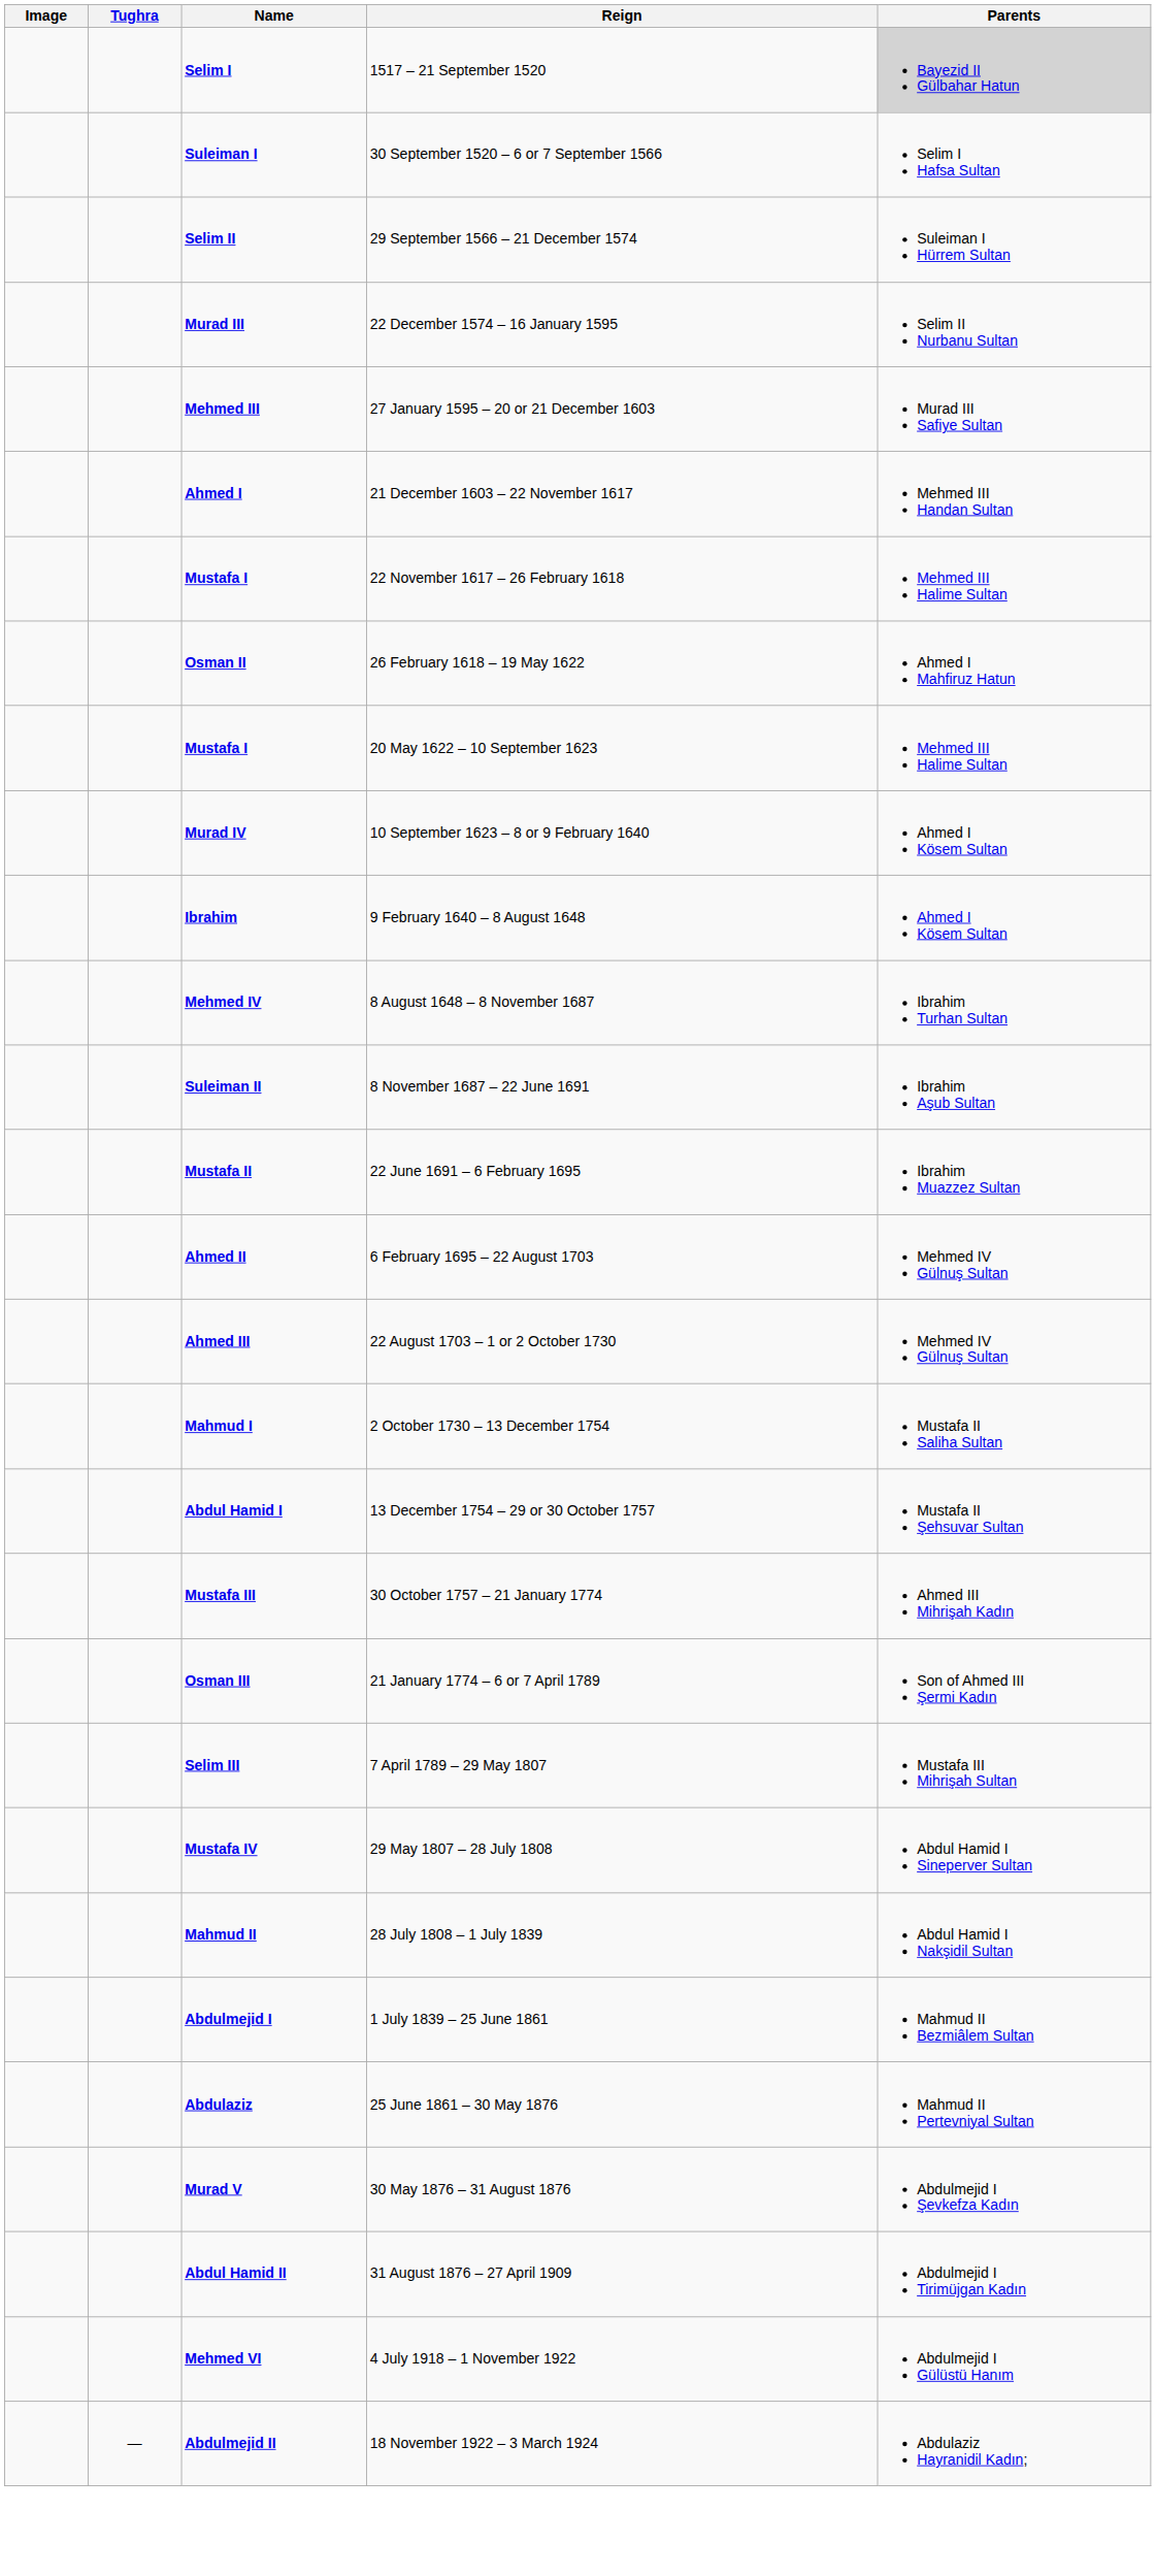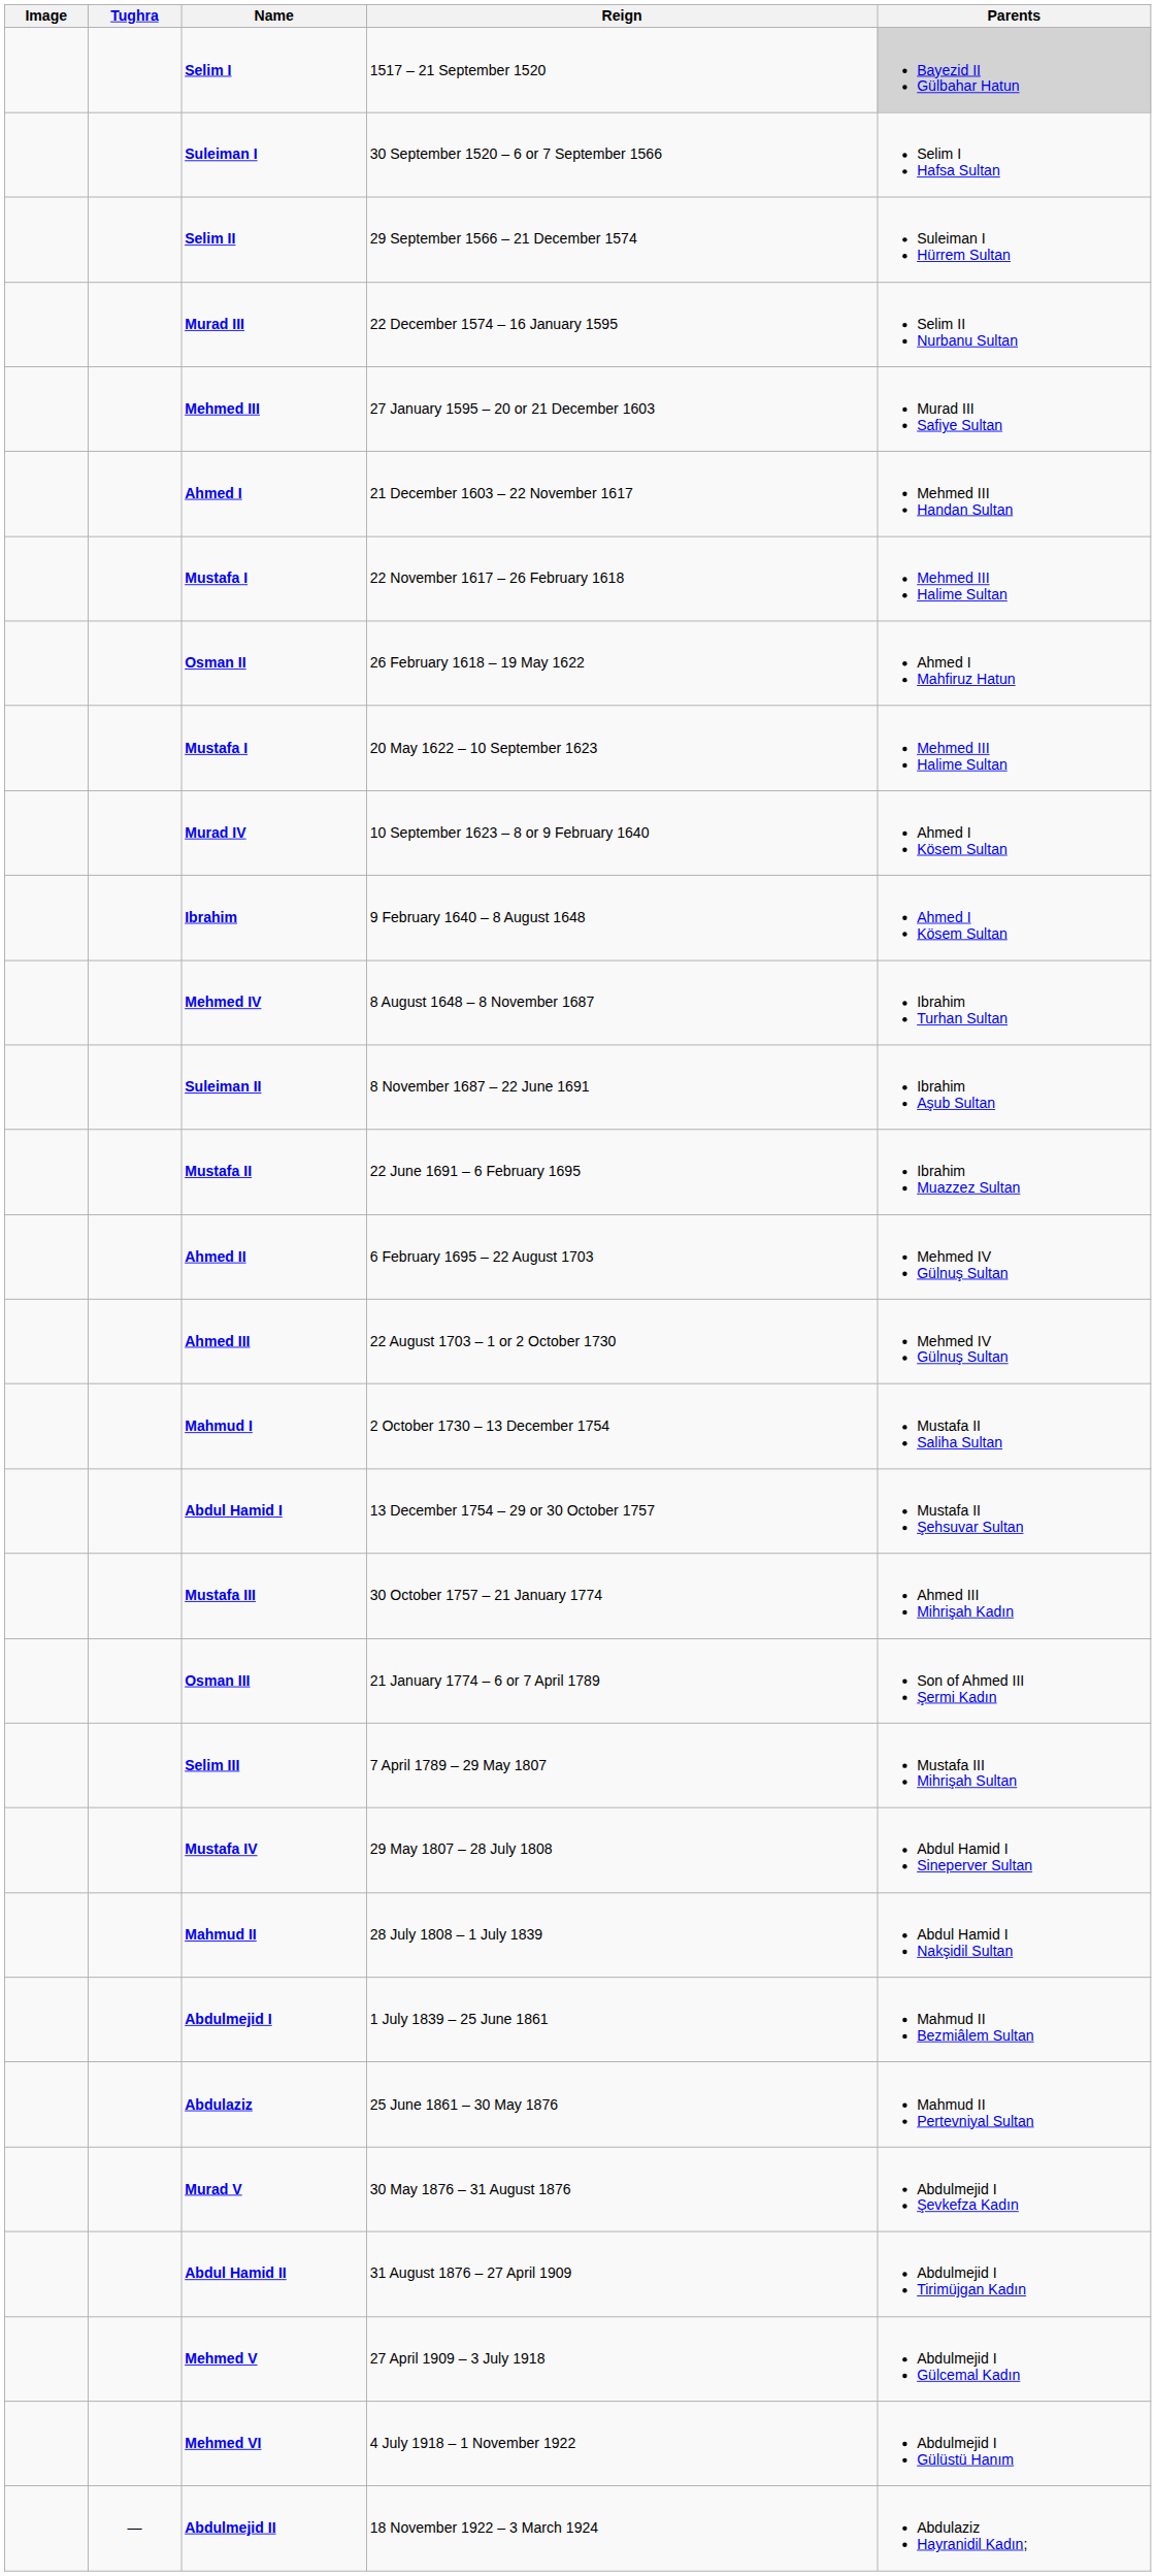+ row: Mehmed V | 27 April 1909 – 3 July 1918 | Abdulmejid I Gülcemal Kadın
